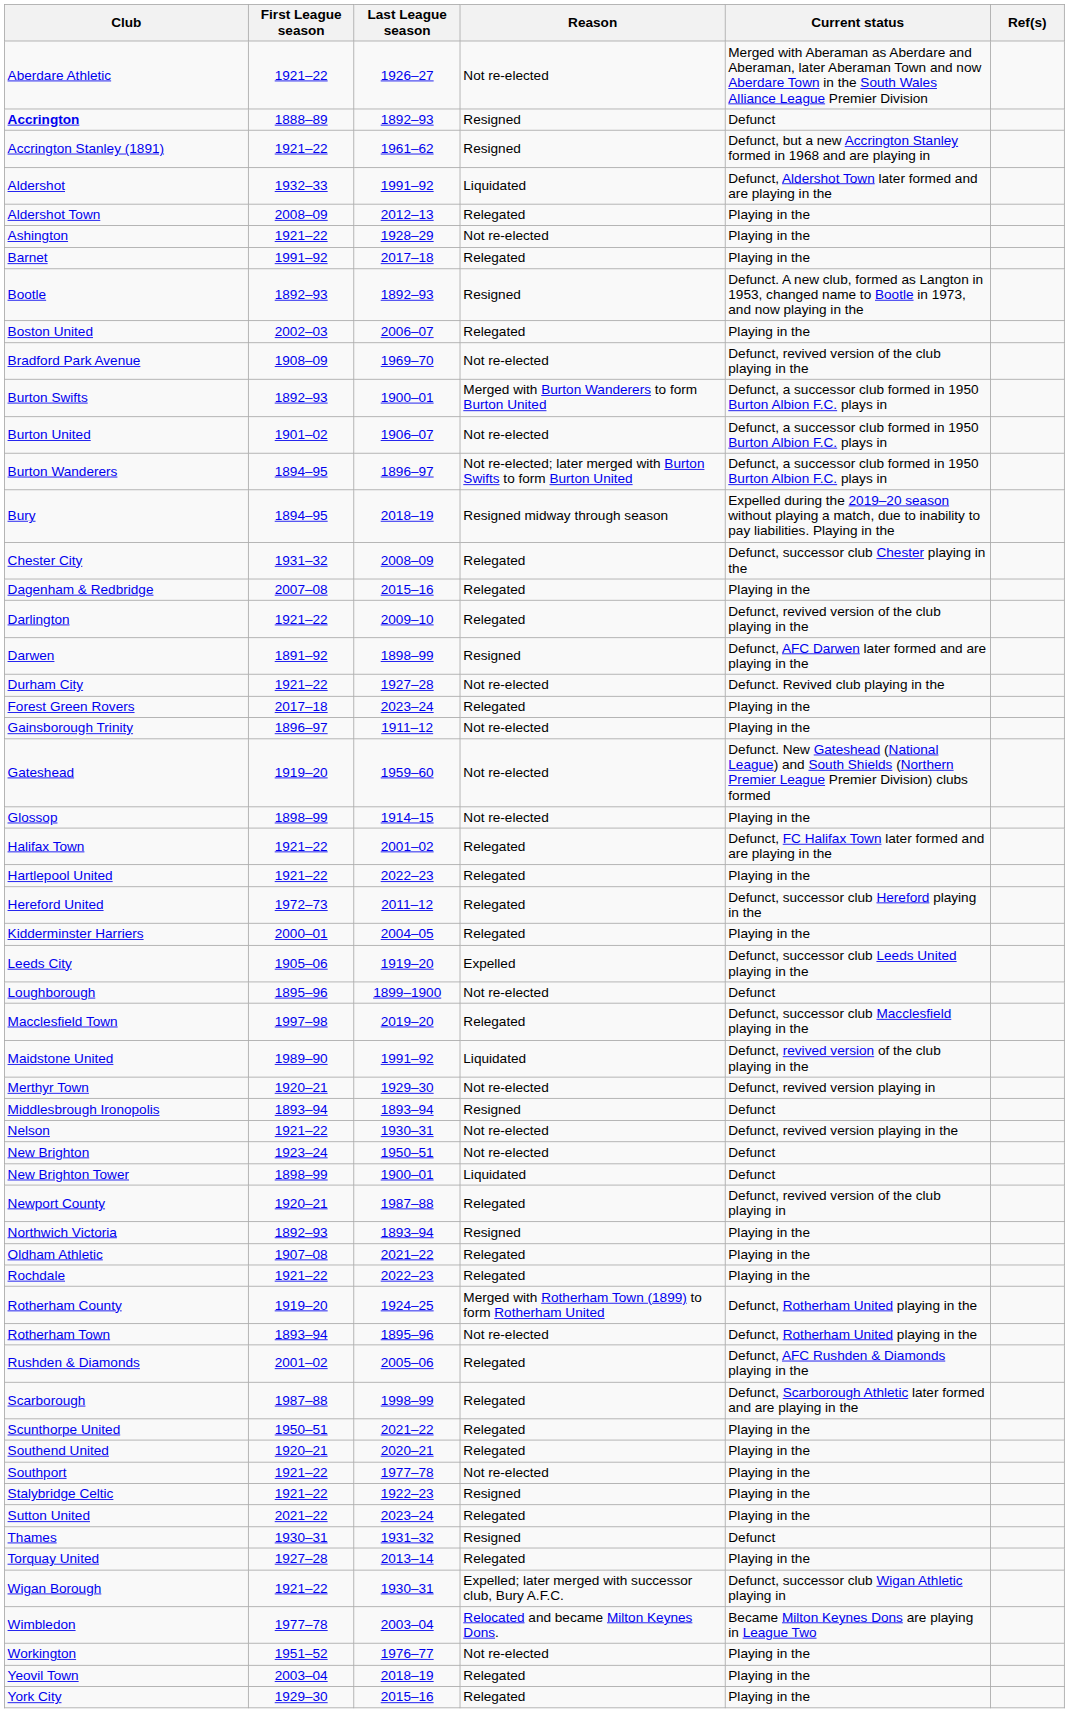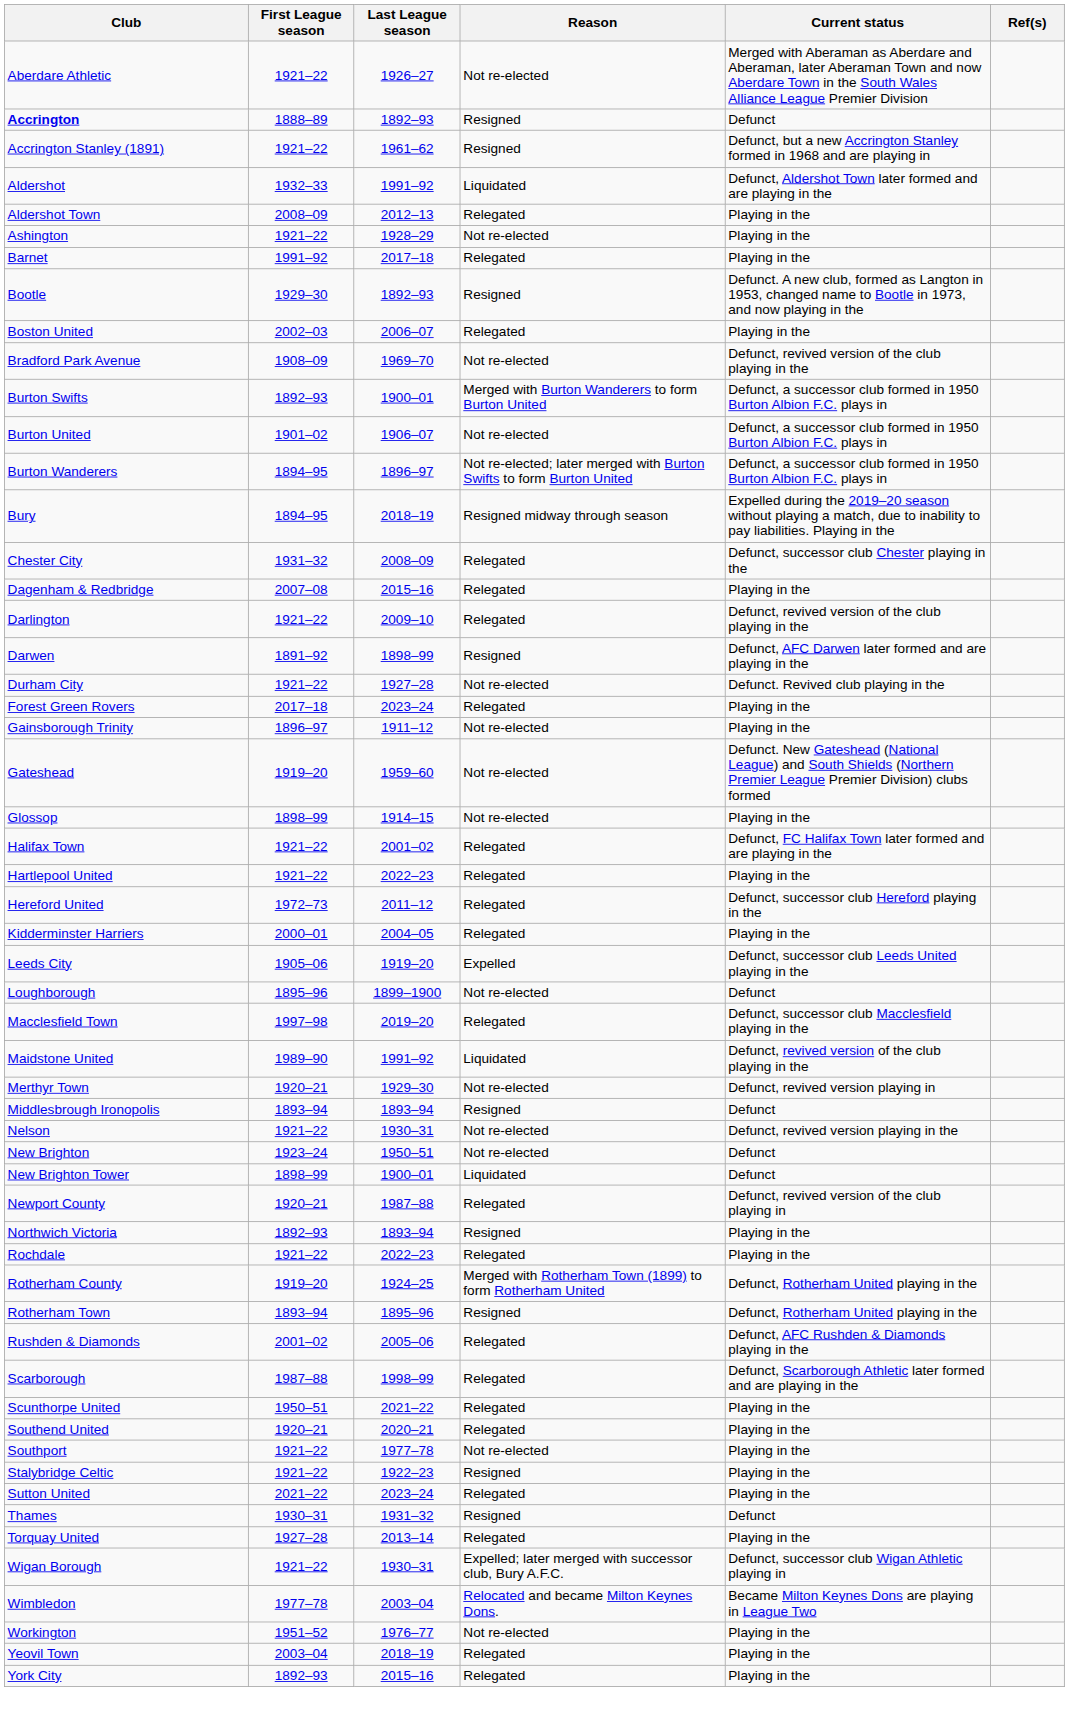Bootle | First League season: 1892–93 -> 1929–30
- row: Oldham Athletic | 1907–08 | 2021–22 | Relegated | Playing in the
Rotherham Town | Reason: Not re-elected -> Resigned
York City | First League season: 1929–30 -> 1892–93
